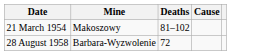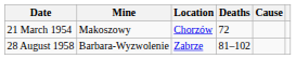+ column: Location | Chorzów | Zabrze
21 March 1954 | Deaths: 81–102 -> 72
28 August 1958 | Deaths: 72 -> 81–102
